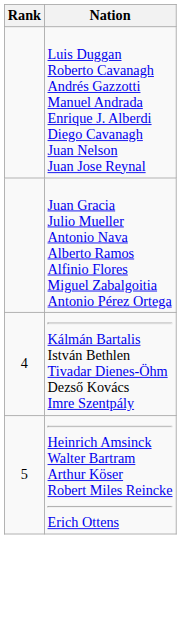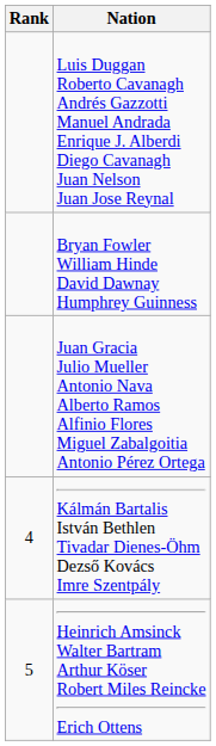+ row: Bryan Fowler William Hinde David Dawnay Humphrey Guinness
